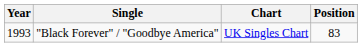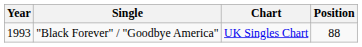"Black Forever" / "Goodbye America" | Position: 83 -> 88
